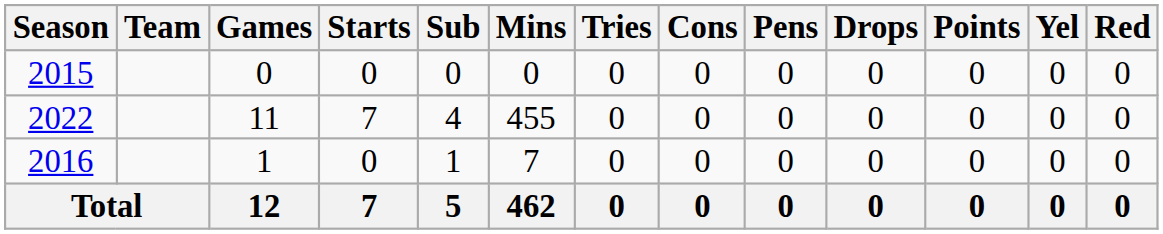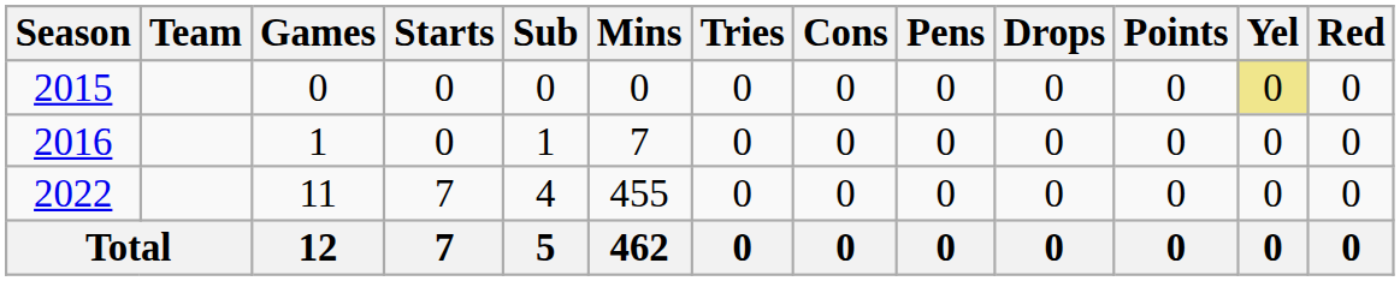2015 | Yel: no background -> khaki background
rows swapped: 2016 <-> 2022
